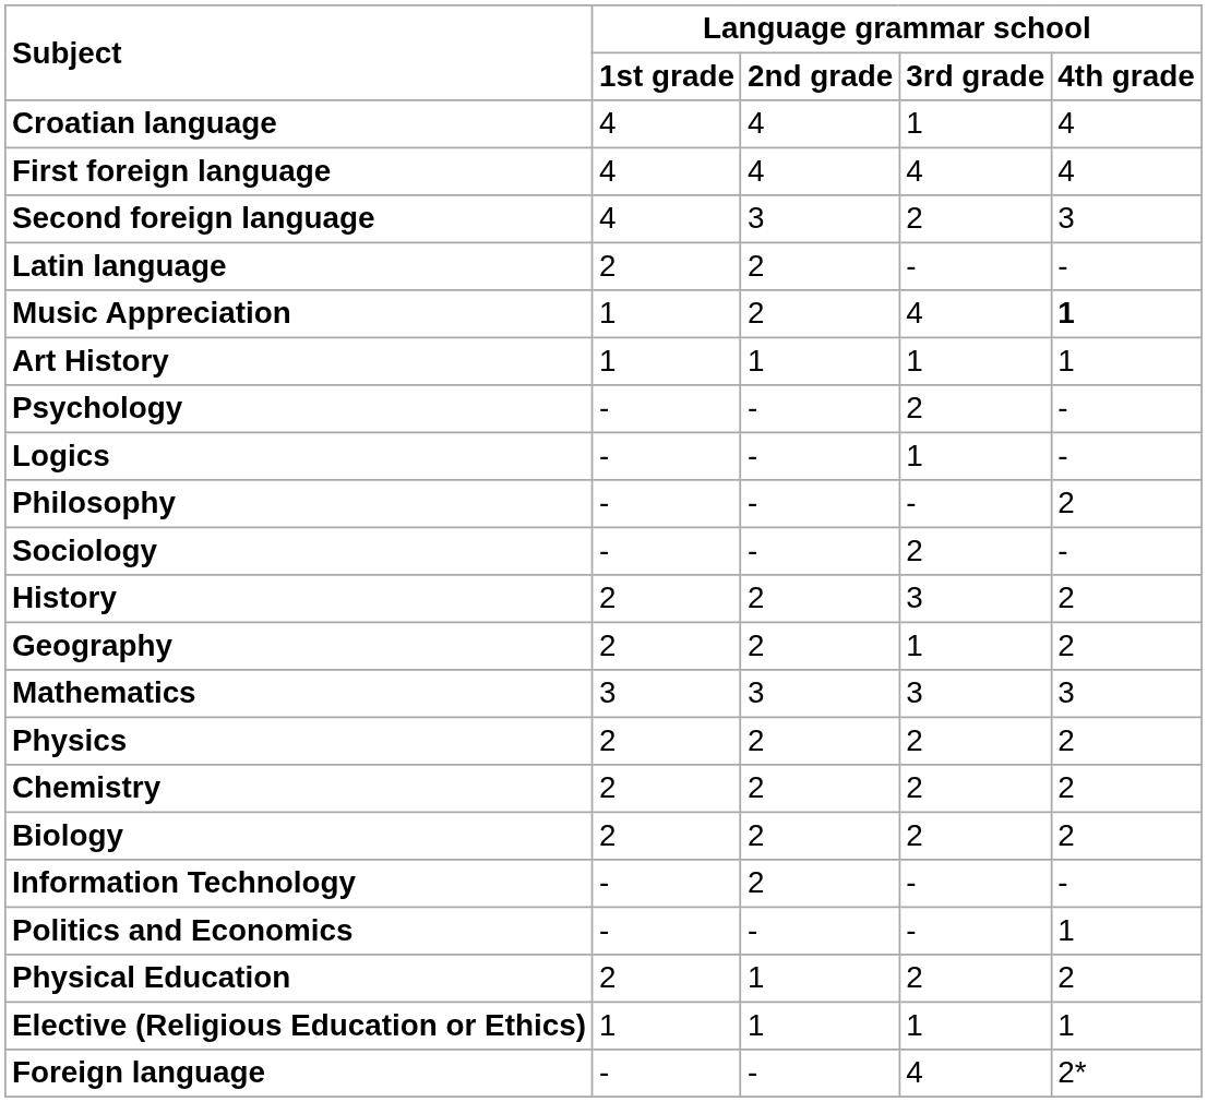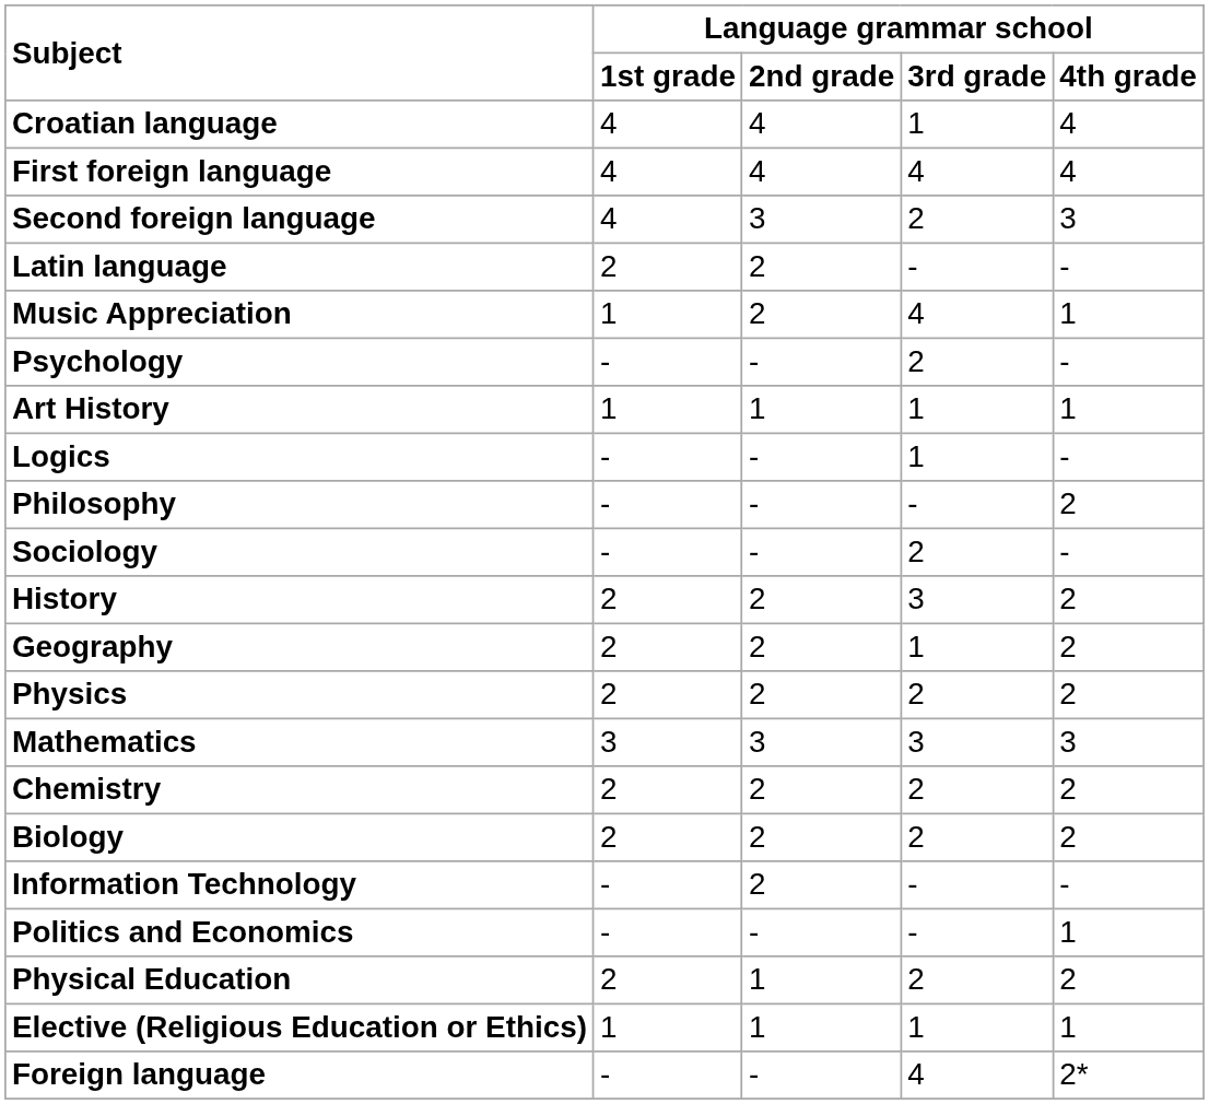Music Appreciation | Language grammar school / 4th grade: bold -> normal
rows swapped: Art History <-> Psychology
rows swapped: Mathematics <-> Physics
